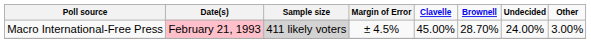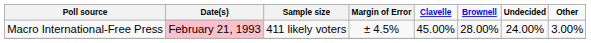Macro International-Free Press | column 3: lightgrey background -> no background
Macro International-Free Press | column 6: 28.70% -> 28.00%
